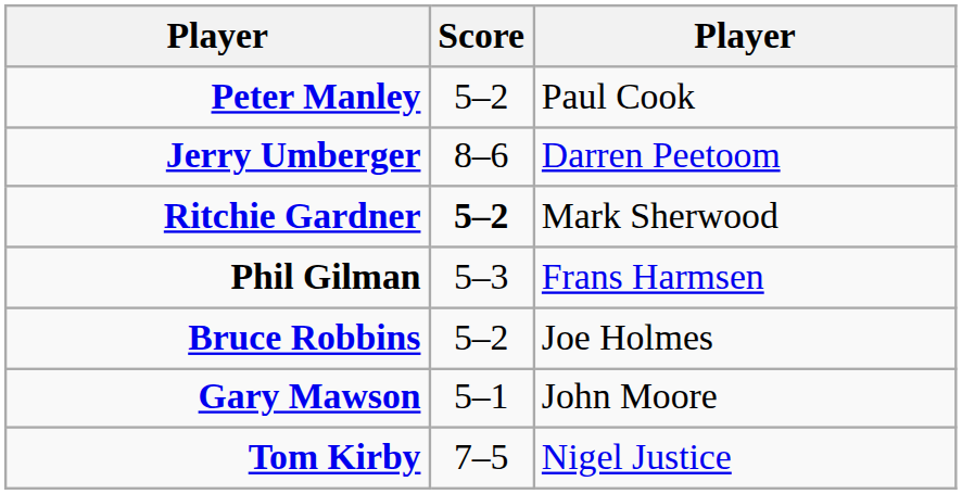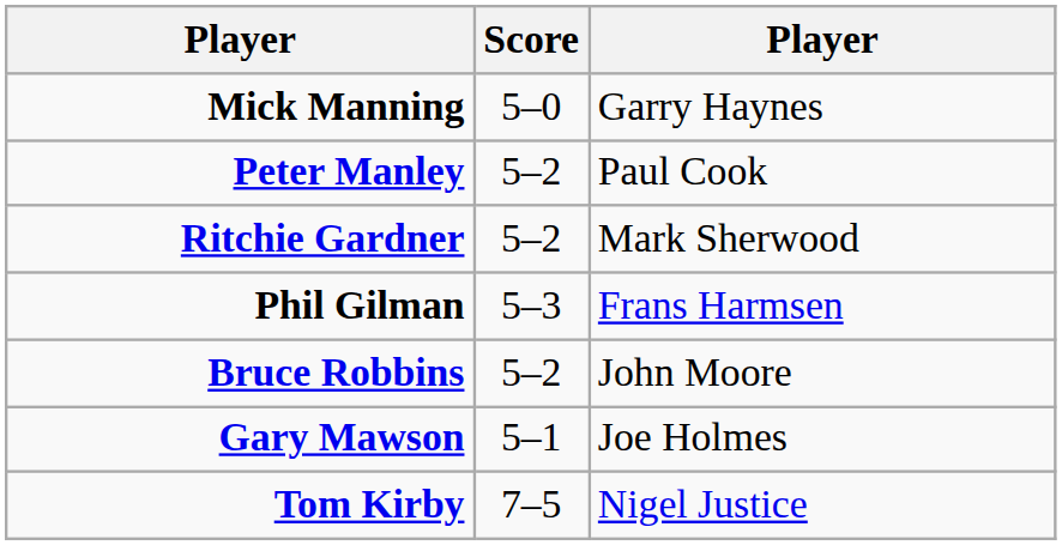+ row: Mick Manning | 5–0 | Garry Haynes
- row: Jerry Umberger | 8–6 | Darren Peetoom
Ritchie Gardner | Score: bold -> normal
Bruce Robbins | column 3: Joe Holmes -> John Moore
Gary Mawson | column 3: John Moore -> Joe Holmes
